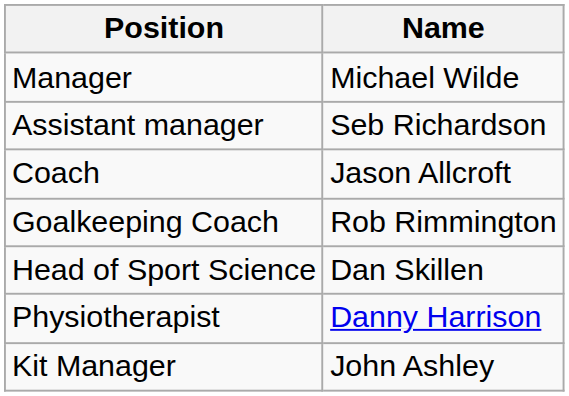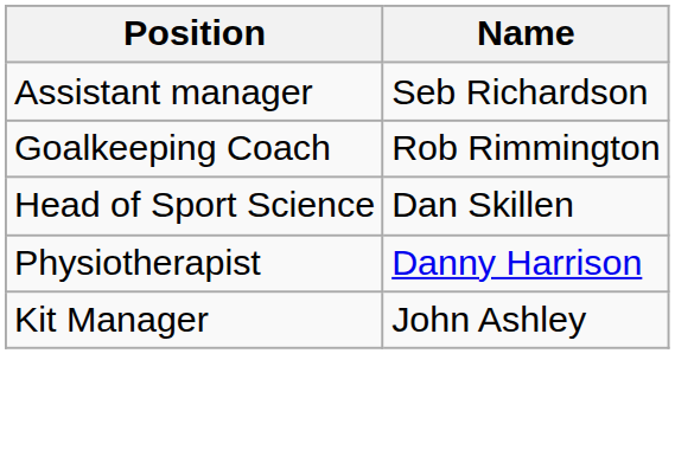- row: Manager | Michael Wilde
- row: Coach | Jason Allcroft
